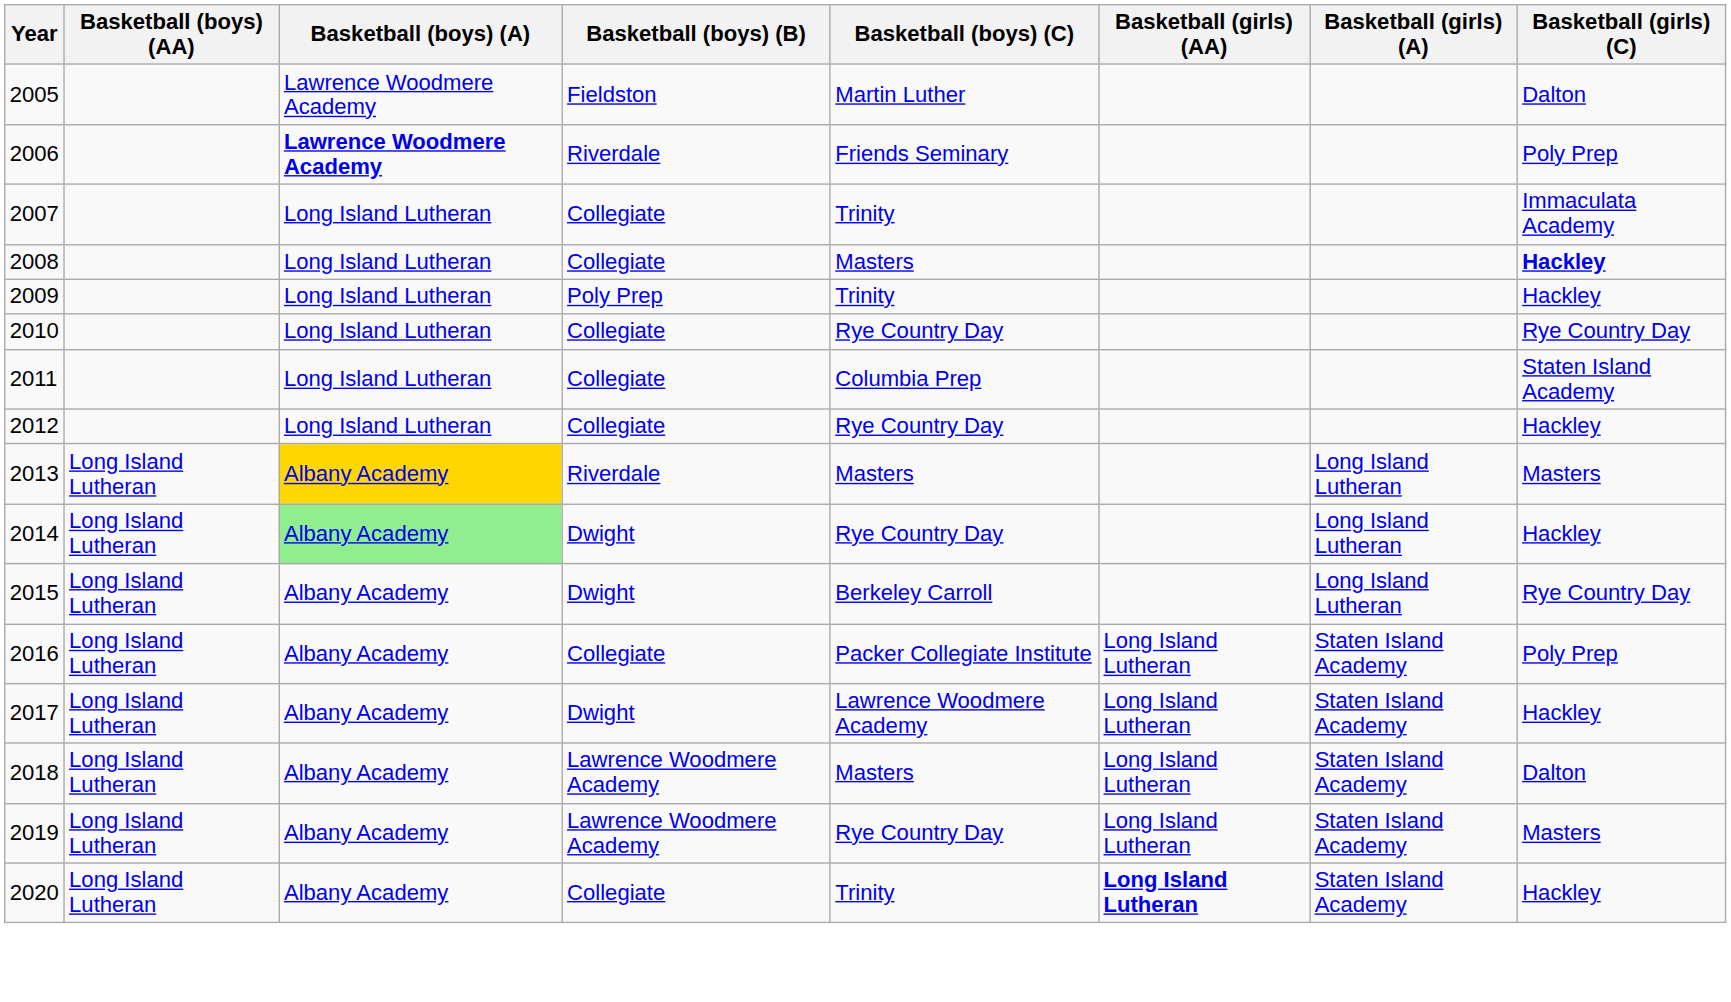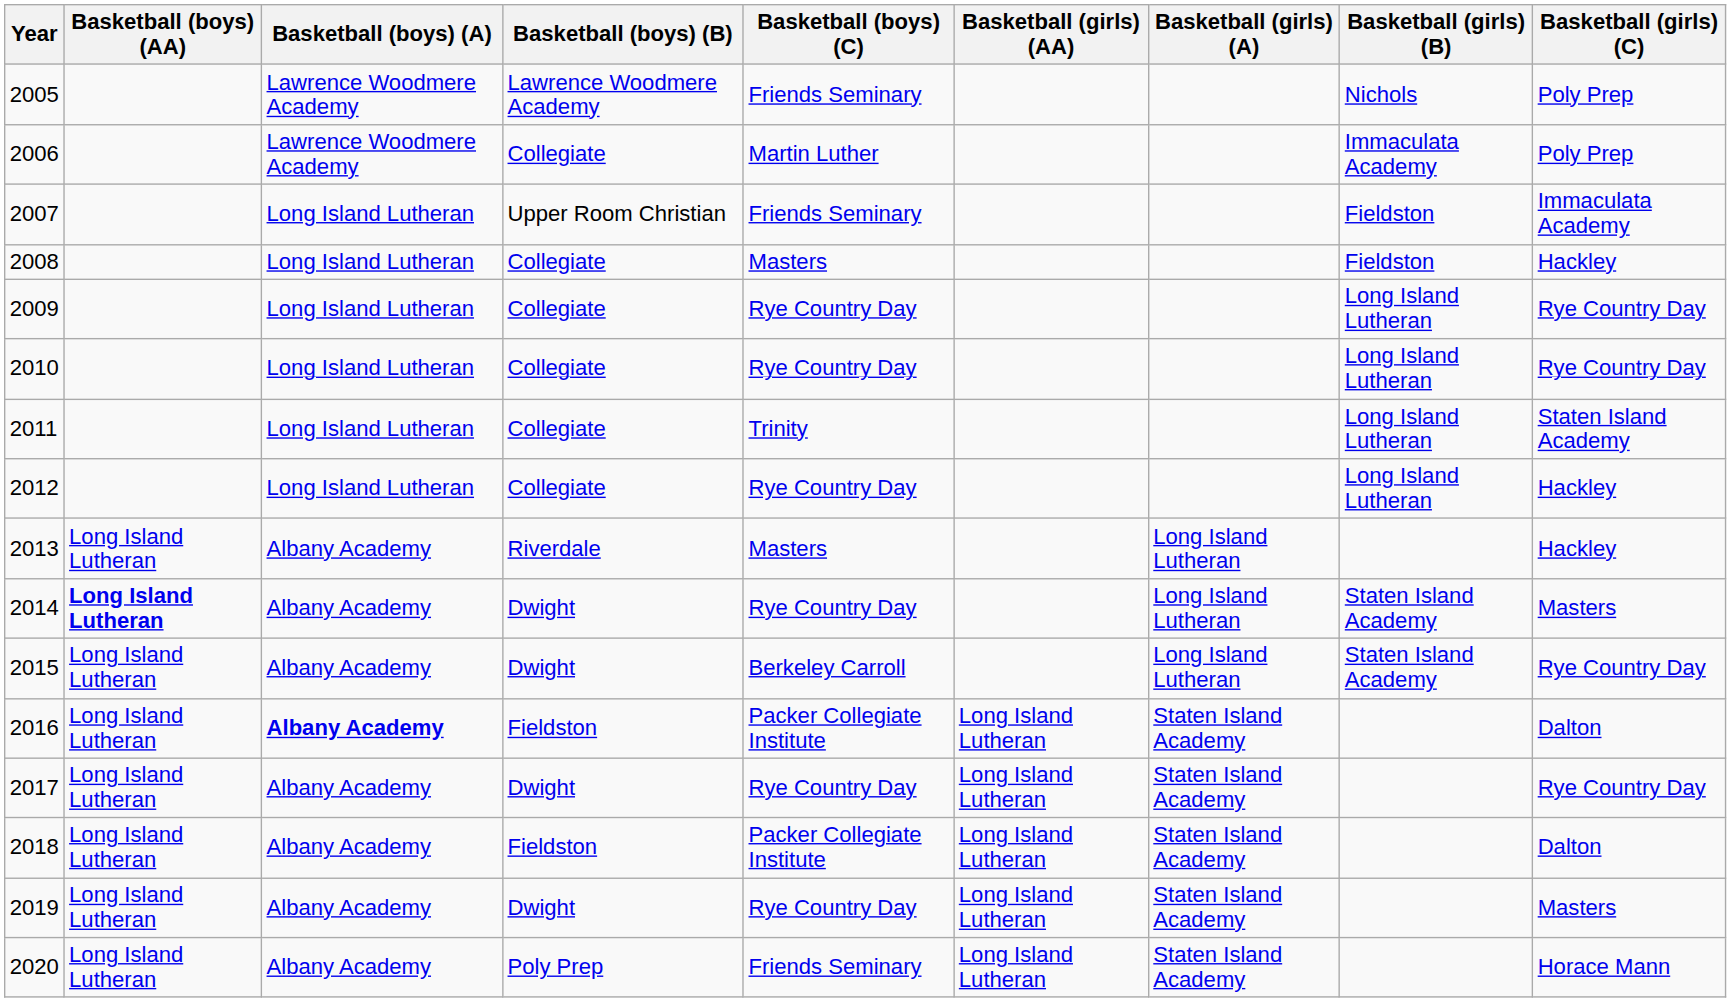+ column: Basketball (girls) (B) | Nichols | Immaculata Academy | Fieldston | Fieldston | Long Island Lutheran | Long Island Lutheran | Long Island Lutheran | Long Island Lutheran | Staten Island Academy | Staten Island Academy
2005 | Basketball (boys) (B): Fieldston -> Lawrence Woodmere Academy
2005 | Basketball (boys) (C): Martin Luther -> Friends Seminary
2005 | Basketball (girls) (C): Dalton -> Poly Prep
2006 | Basketball (boys) (A): bold -> normal
2006 | Basketball (boys) (B): Riverdale -> Collegiate
2006 | Basketball (boys) (C): Friends Seminary -> Martin Luther
2007 | Basketball (boys) (B): Collegiate -> Upper Room Christian
2007 | Basketball (boys) (C): Trinity -> Friends Seminary
2008 | Basketball (girls) (C): bold -> normal
2009 | Basketball (boys) (B): Poly Prep -> Collegiate
2009 | Basketball (boys) (C): Trinity -> Rye Country Day
2009 | Basketball (girls) (C): Hackley -> Rye Country Day
2011 | Basketball (boys) (C): Columbia Prep -> Trinity
2013 | Basketball (boys) (A): gold background -> no background
2013 | Basketball (girls) (C): Masters -> Hackley
2014 | Basketball (boys) (AA): normal -> bold
2014 | Basketball (boys) (A): lightgreen background -> no background
2014 | Basketball (girls) (C): Hackley -> Masters
2016 | Basketball (boys) (A): normal -> bold
2016 | Basketball (boys) (B): Collegiate -> Fieldston
2016 | Basketball (girls) (C): Poly Prep -> Dalton
2017 | Basketball (boys) (C): Lawrence Woodmere Academy -> Rye Country Day
2017 | Basketball (girls) (C): Hackley -> Rye Country Day
2018 | Basketball (boys) (B): Lawrence Woodmere Academy -> Fieldston
2018 | Basketball (boys) (C): Masters -> Packer Collegiate Institute
2019 | Basketball (boys) (B): Lawrence Woodmere Academy -> Dwight
2020 | Basketball (boys) (B): Collegiate -> Poly Prep
2020 | Basketball (boys) (C): Trinity -> Friends Seminary
2020 | Basketball (girls) (AA): bold -> normal
2020 | Basketball (girls) (C): Hackley -> Horace Mann
